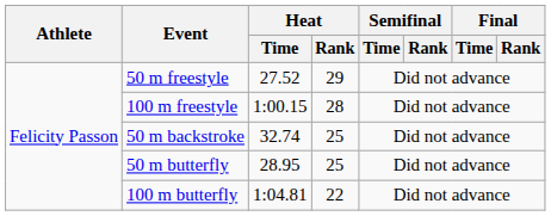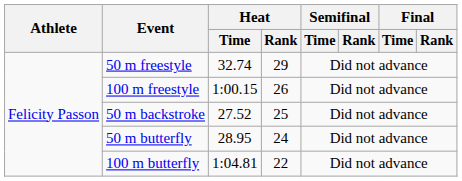50 m freestyle | Heat / Time: 27.52 -> 32.74
100 m freestyle | Heat / Rank: 28 -> 26
50 m backstroke | Heat / Time: 32.74 -> 27.52
50 m butterfly | Heat / Rank: 25 -> 24
